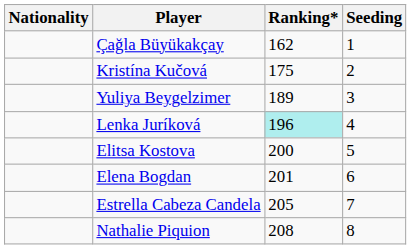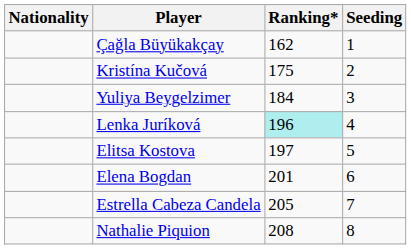Yuliya Beygelzimer | Ranking*: 189 -> 184
Elitsa Kostova | Ranking*: 200 -> 197
